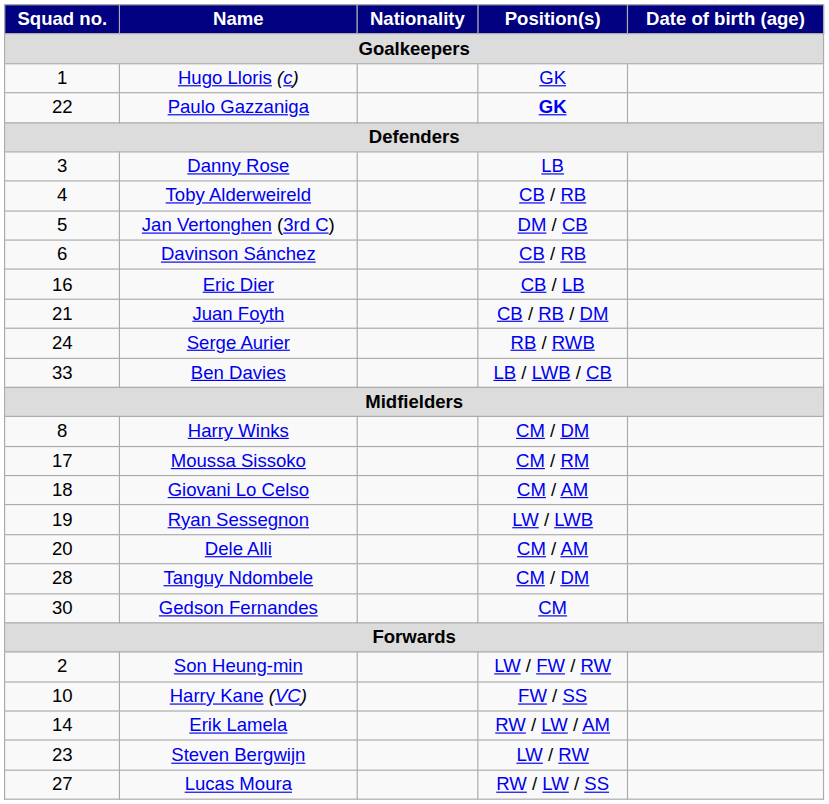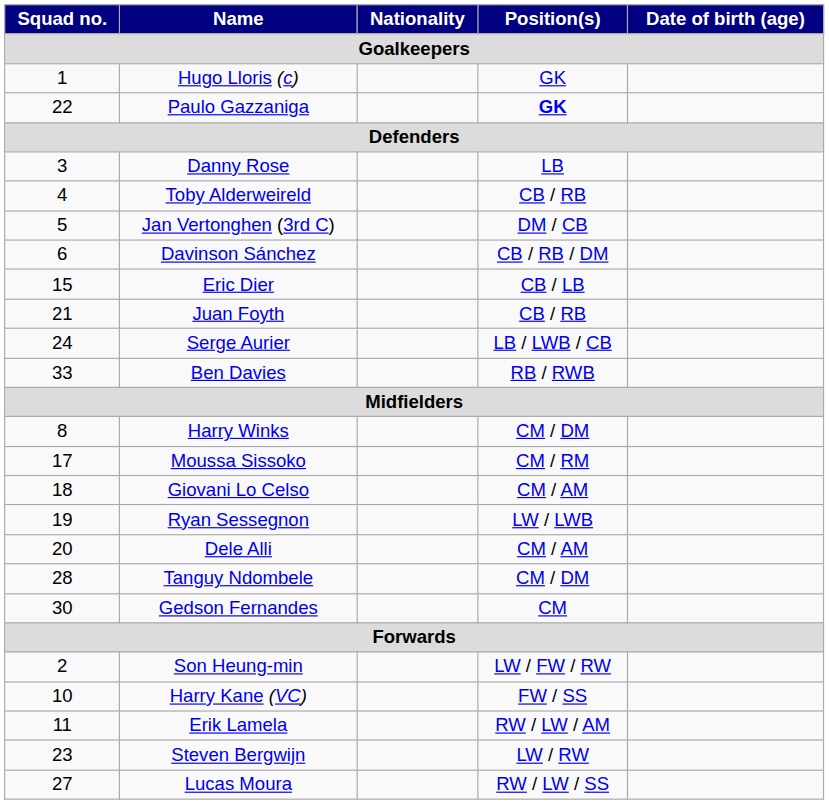Davinson Sánchez | Position(s) / Goalkeepers: CB / RB -> CB / RB / DM
Eric Dier | Squad no. / Goalkeepers: 16 -> 15
Juan Foyth | Position(s) / Goalkeepers: CB / RB / DM -> CB / RB
Serge Aurier | Position(s) / Goalkeepers: RB / RWB -> LB / LWB / CB
Ben Davies | Position(s) / Goalkeepers: LB / LWB / CB -> RB / RWB
Erik Lamela | Squad no. / Goalkeepers: 14 -> 11
